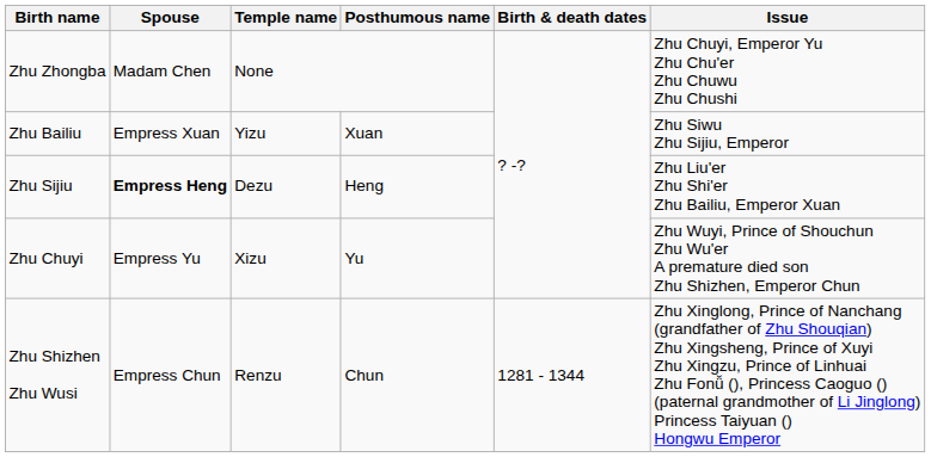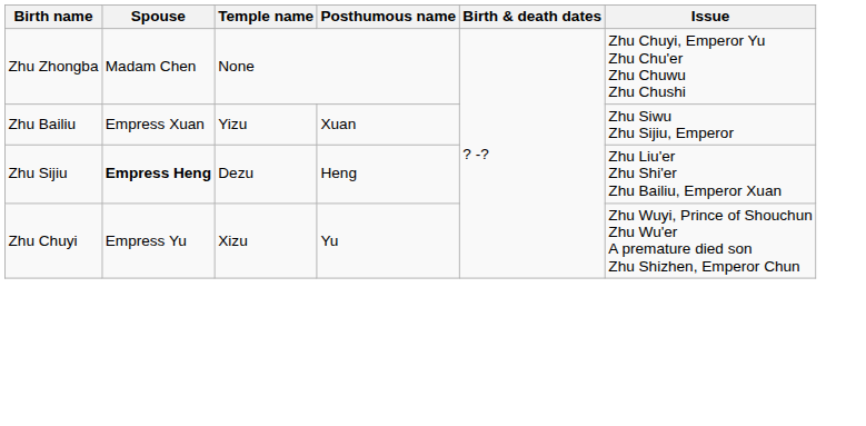- row: Zhu Shizhen Zhu Wusi | Empress Chun | Renzu | Chun | 1281 - 1344 | Zhu Xinglong, Prince of Nanchang (grandfather of Zhu Shouqian) Zhu Xingsheng, Prince of Xuyi Zhu Xingzu, Prince of Linhuai Zhu Fonǚ (), Princess Caoguo () (paternal grandmother of Li Jinglong) Princess Taiyuan () Hongwu Emperor
